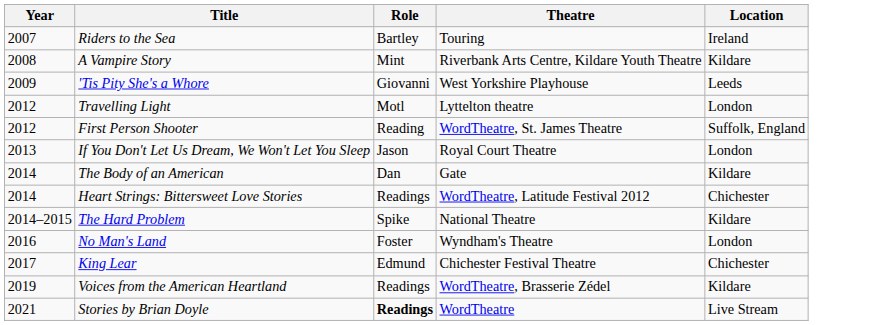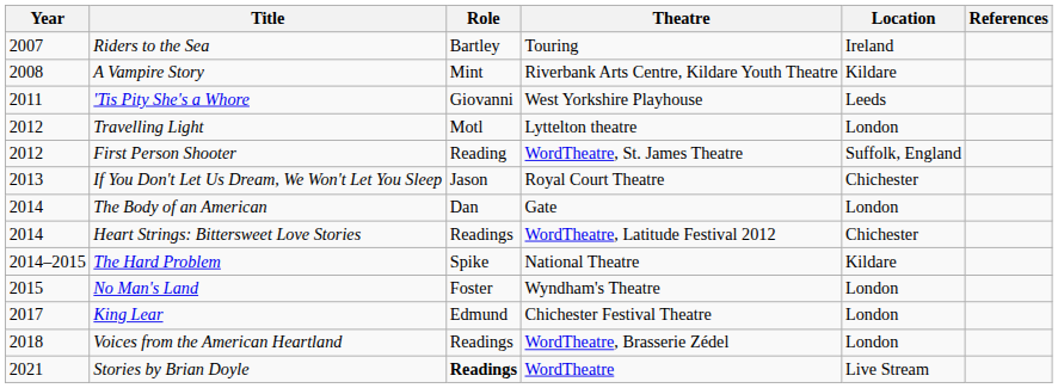+ column: References
'Tis Pity She's a Whore | Year: 2009 -> 2011
If You Don't Let Us Dream, We Won't Let You Sleep | Location: London -> Chichester
The Body of an American | Location: Kildare -> London
No Man's Land | Year: 2016 -> 2015
King Lear | Location: Chichester -> London
Voices from the American Heartland | Year: 2019 -> 2018
Voices from the American Heartland | Location: Kildare -> London
